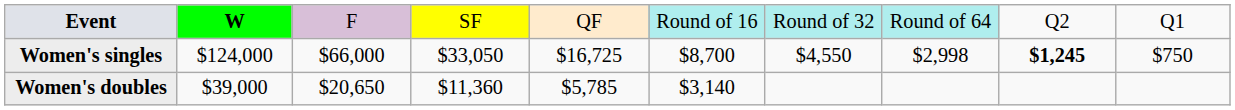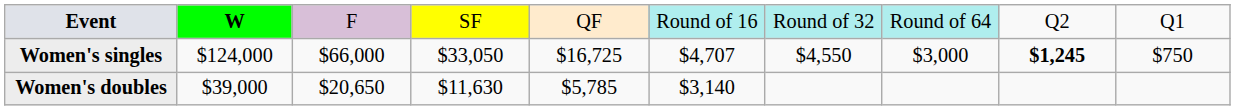Women's singles | column 6: $8,700 -> $4,707
Women's singles | column 8: $2,998 -> $3,000
Women's doubles | column 4: $11,360 -> $11,630
